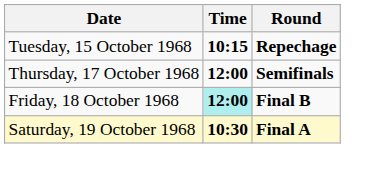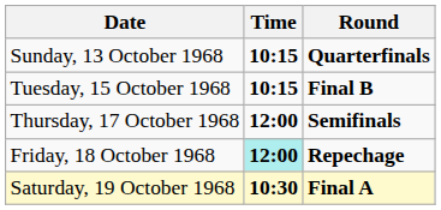+ row: Sunday, 13 October 1968 | 10:15 | Quarterfinals
Tuesday, 15 October 1968 | Round: Repechage -> Final B
Friday, 18 October 1968 | Round: Final B -> Repechage
